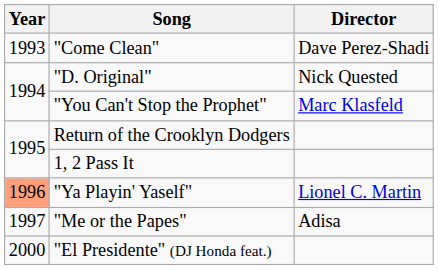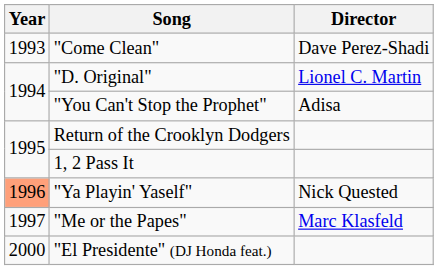"D. Original" | Director: Nick Quested -> Lionel C. Martin
"You Can't Stop the Prophet" | Director: Marc Klasfeld -> Adisa
"Ya Playin' Yaself" | Director: Lionel C. Martin -> Nick Quested
"Me or the Papes" | Director: Adisa -> Marc Klasfeld
